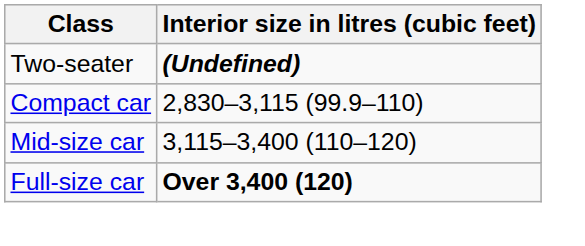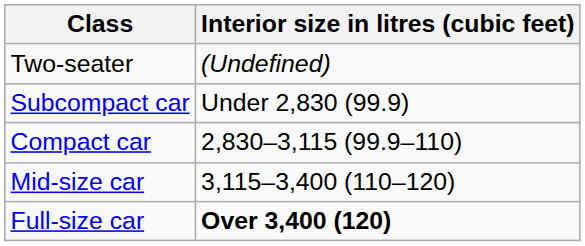Two-seater | Interior size in litres (cubic feet): bold -> normal
+ row: Subcompact car | Under 2,830 (99.9)
